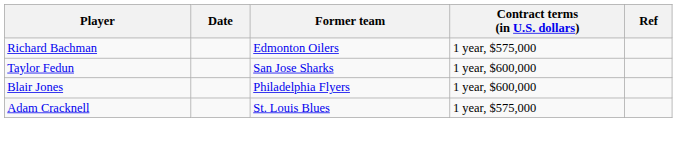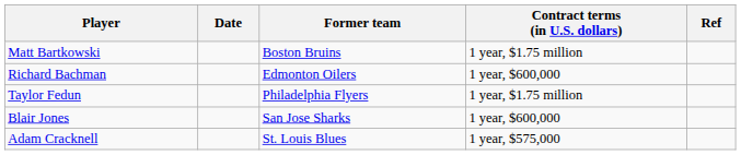+ row: Matt Bartkowski | Boston Bruins | 1 year, $1.75 million
Richard Bachman | Contract terms (in U.S. dollars): 1 year, $575,000 -> 1 year, $600,000
Taylor Fedun | Former team: San Jose Sharks -> Philadelphia Flyers
Taylor Fedun | Contract terms (in U.S. dollars): 1 year, $600,000 -> 1 year, $1.75 million
Blair Jones | Former team: Philadelphia Flyers -> San Jose Sharks
